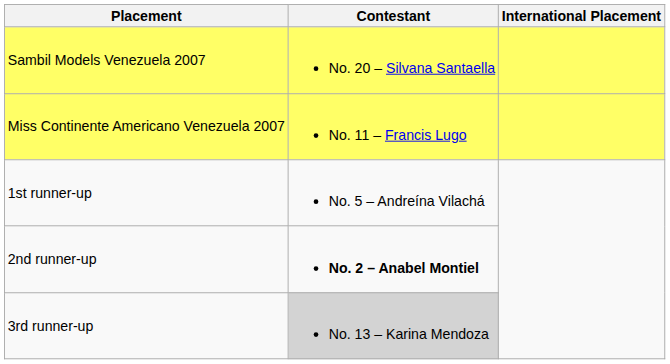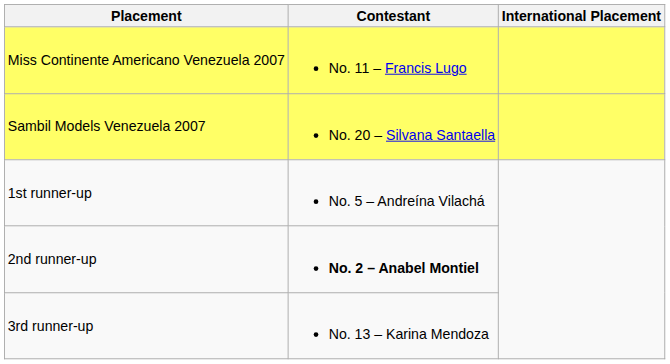rows swapped: Sambil Models Venezuela 2007 <-> Miss Continente Americano Venezuela 2007
3rd runner-up | Contestant: lightgrey background -> no background
